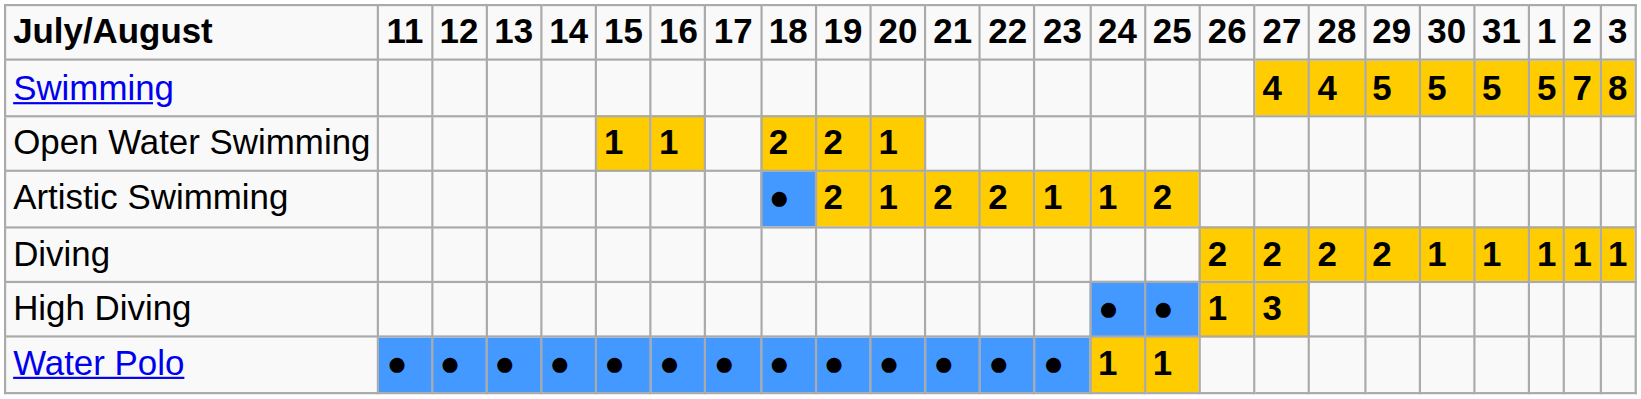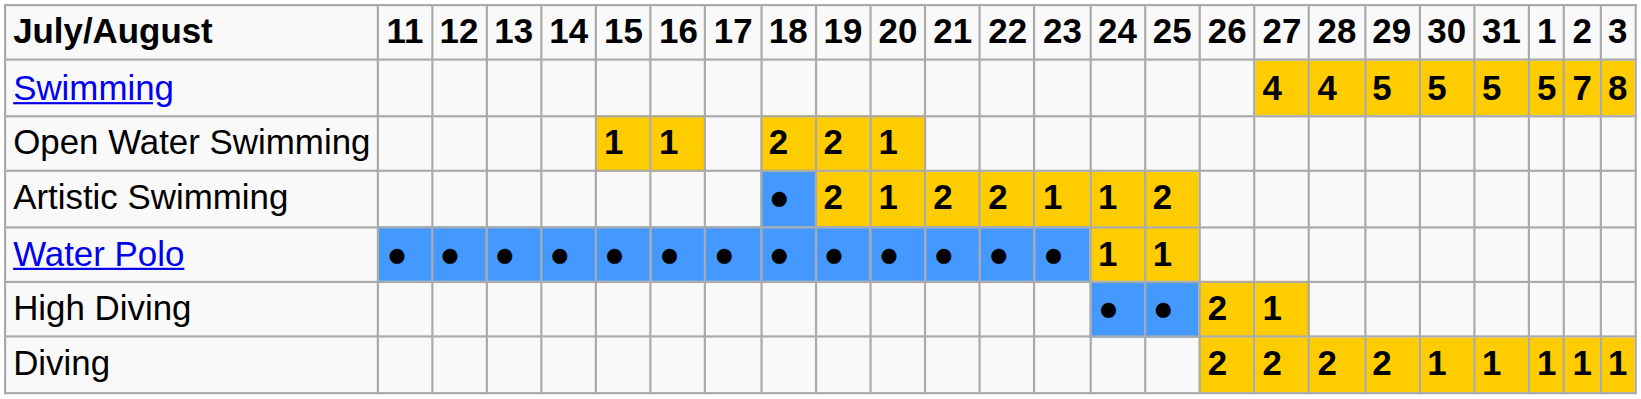rows swapped: Diving <-> Water Polo
High Diving | 26: 1 -> 2
High Diving | 27: 3 -> 1
